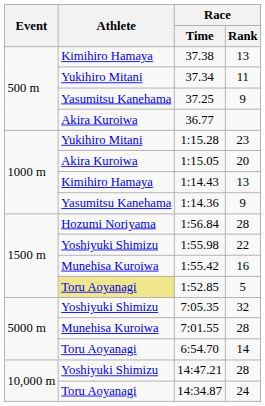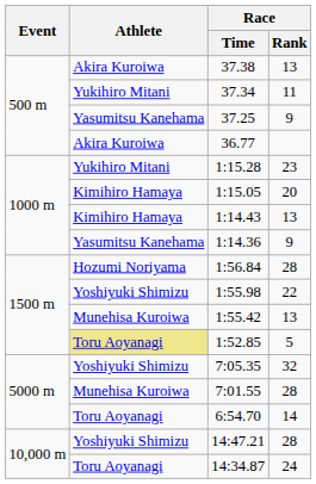37.38 | Athlete: Kimihiro Hamaya -> Akira Kuroiwa
1:15.05 | Athlete: Akira Kuroiwa -> Kimihiro Hamaya
1:55.42 | Race / Rank: 16 -> 13
